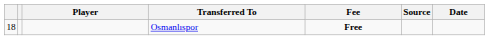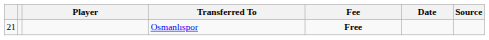columns swapped: Date <-> Source
Osmanlıspor | column 1: 18 -> 21
